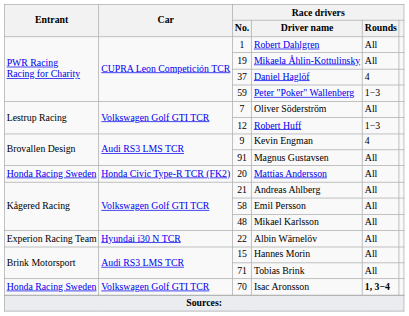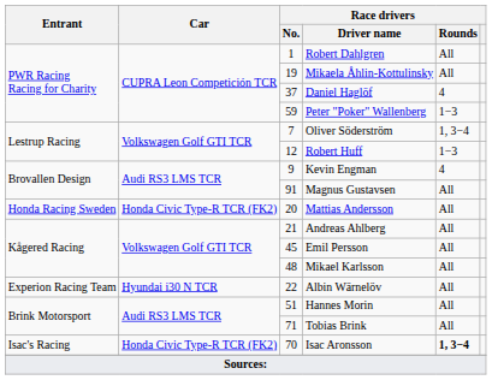Oliver Söderström | Race drivers / Rounds: All -> 1, 3−4
Emil Persson | Race drivers / No.: 58 -> 45
Hannes Morin | Race drivers / No.: 15 -> 51
Isac Aronsson | Entrant: Honda Racing Sweden -> Isac's Racing
Isac Aronsson | Car: Volkswagen Golf GTI TCR -> Honda Civic Type-R TCR (FK2)
